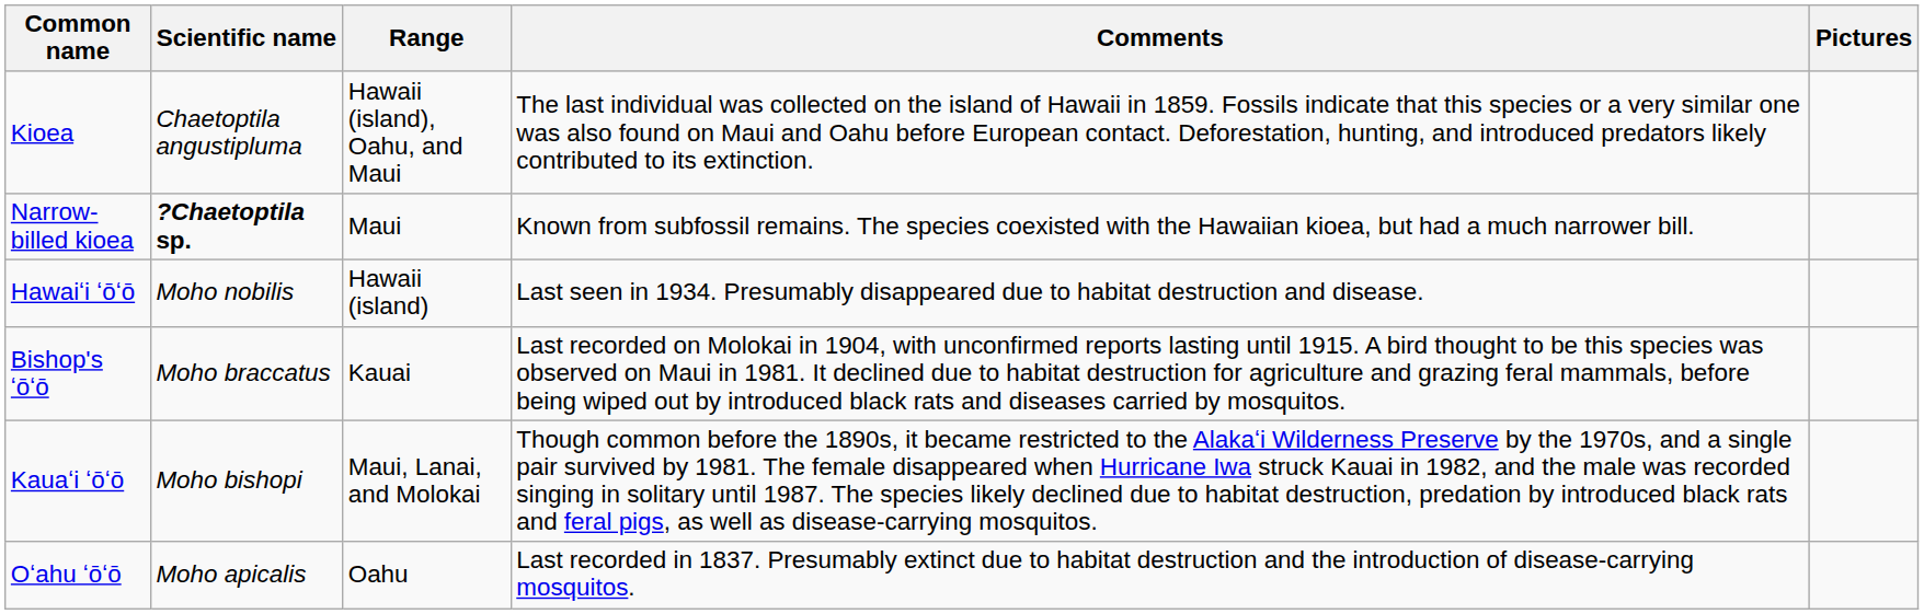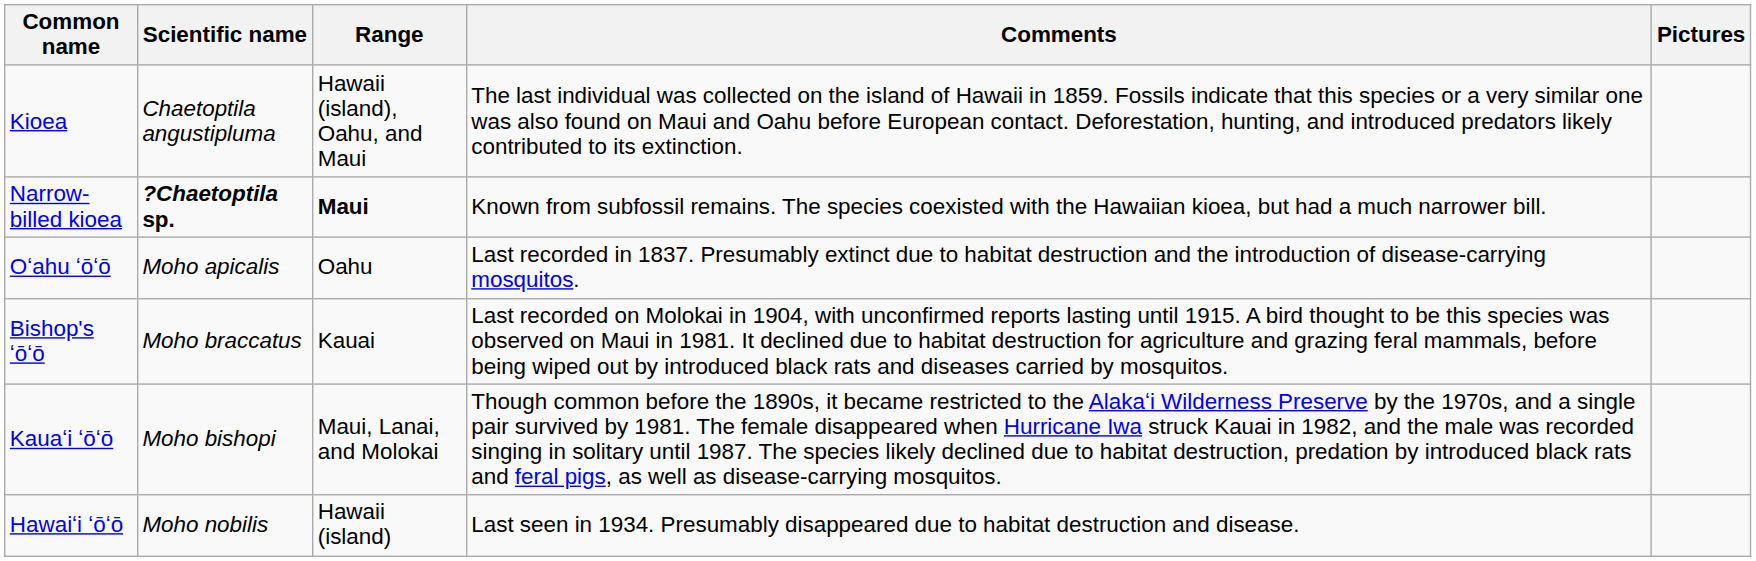Narrow-billed kioea | Range: normal -> bold
rows swapped: Oʻahu ʻōʻō <-> Hawaiʻi ʻōʻō
